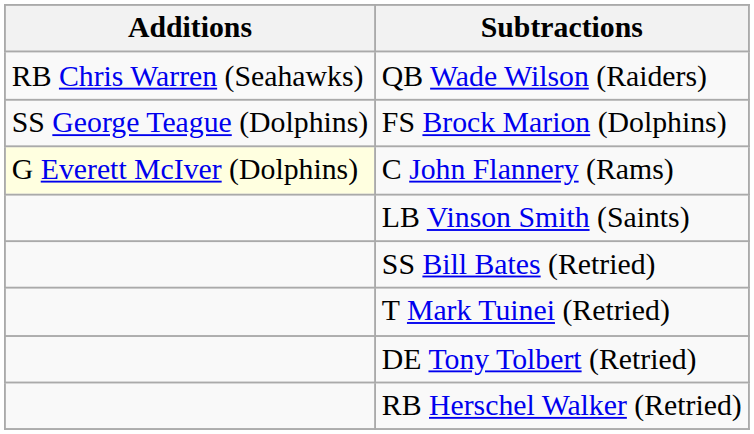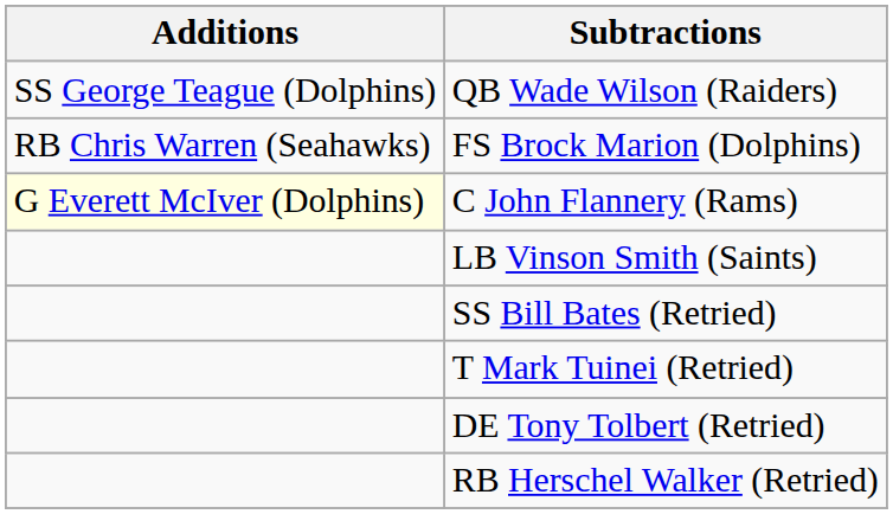QB Wade Wilson (Raiders) | Additions: RB Chris Warren (Seahawks) -> SS George Teague (Dolphins)
FS Brock Marion (Dolphins) | Additions: SS George Teague (Dolphins) -> RB Chris Warren (Seahawks)
